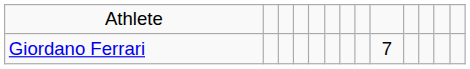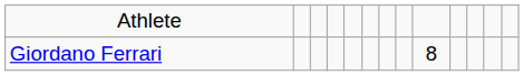Giordano Ferrari | column 9: 7 -> 8
